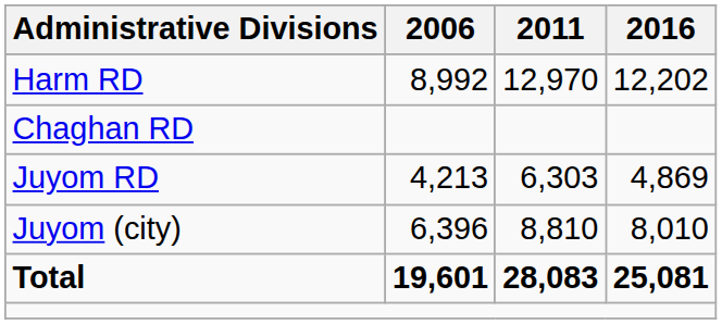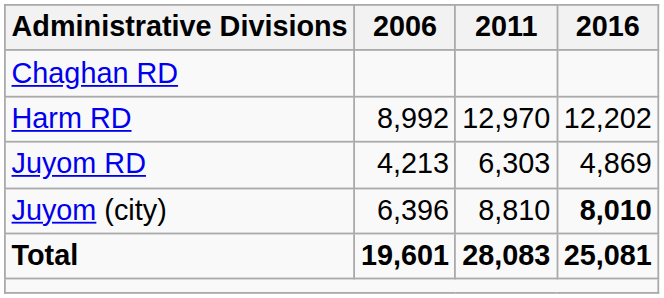rows swapped: Chaghan RD <-> Harm RD
Juyom (city) | 2016: normal -> bold
